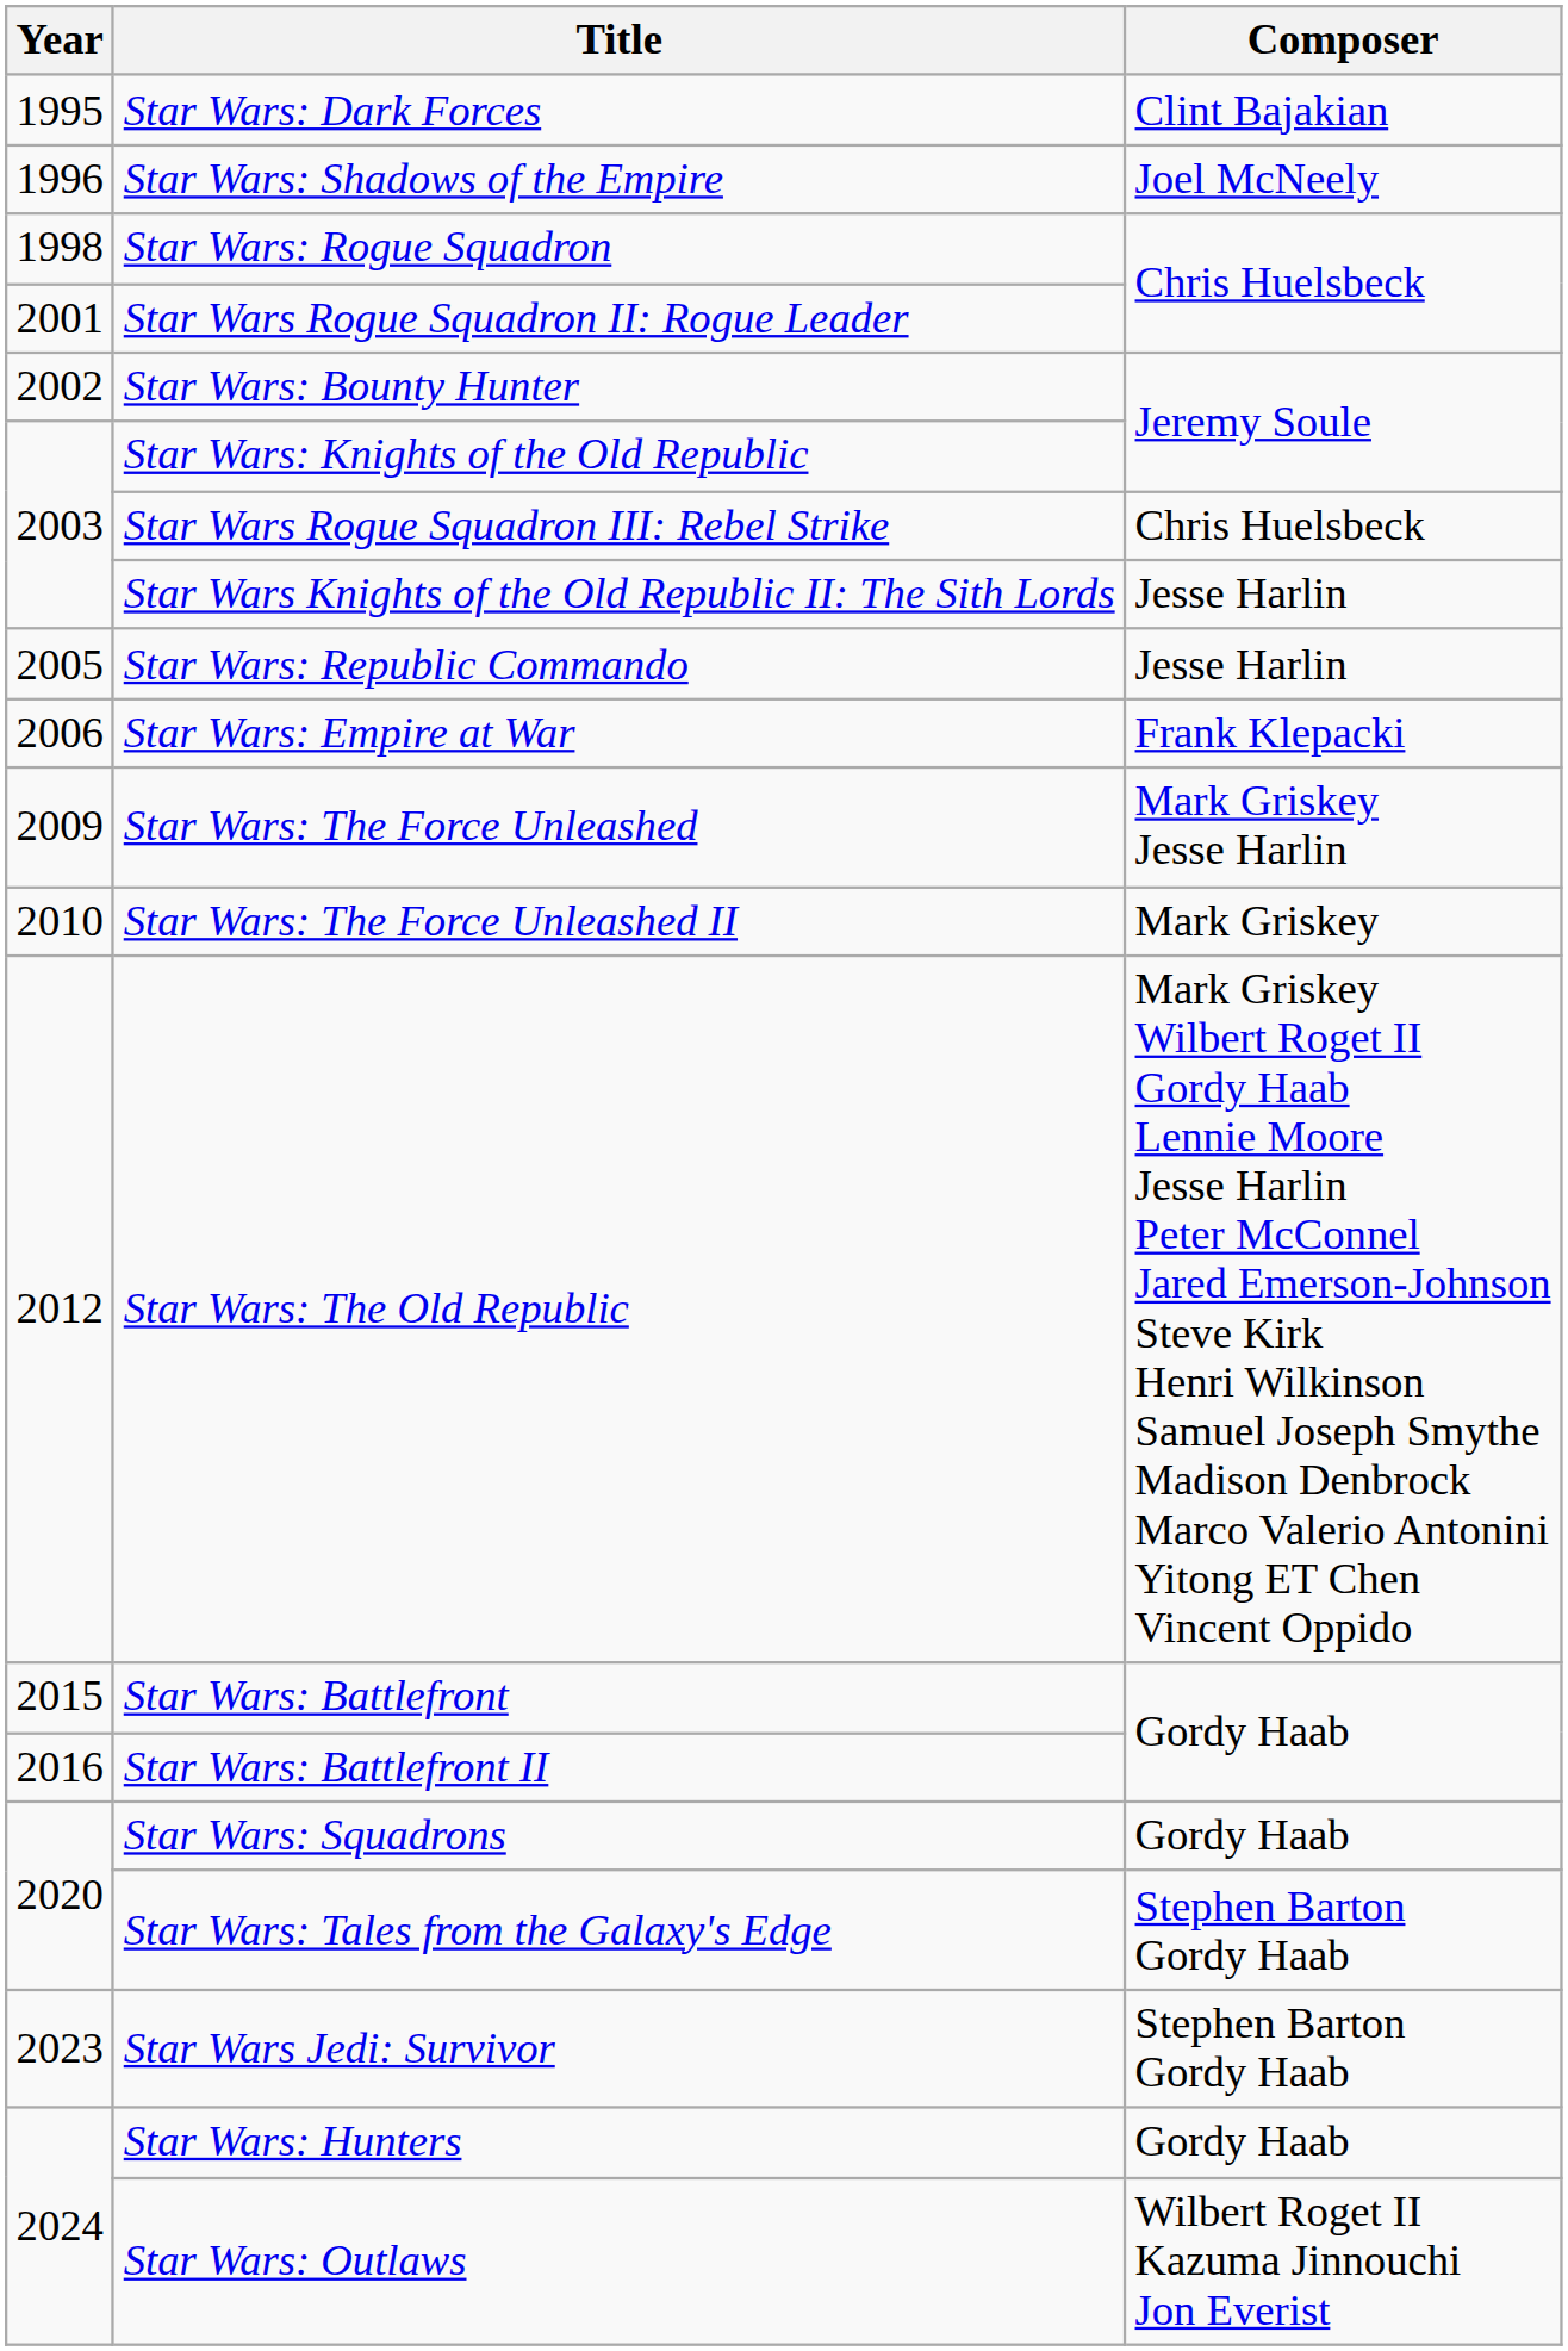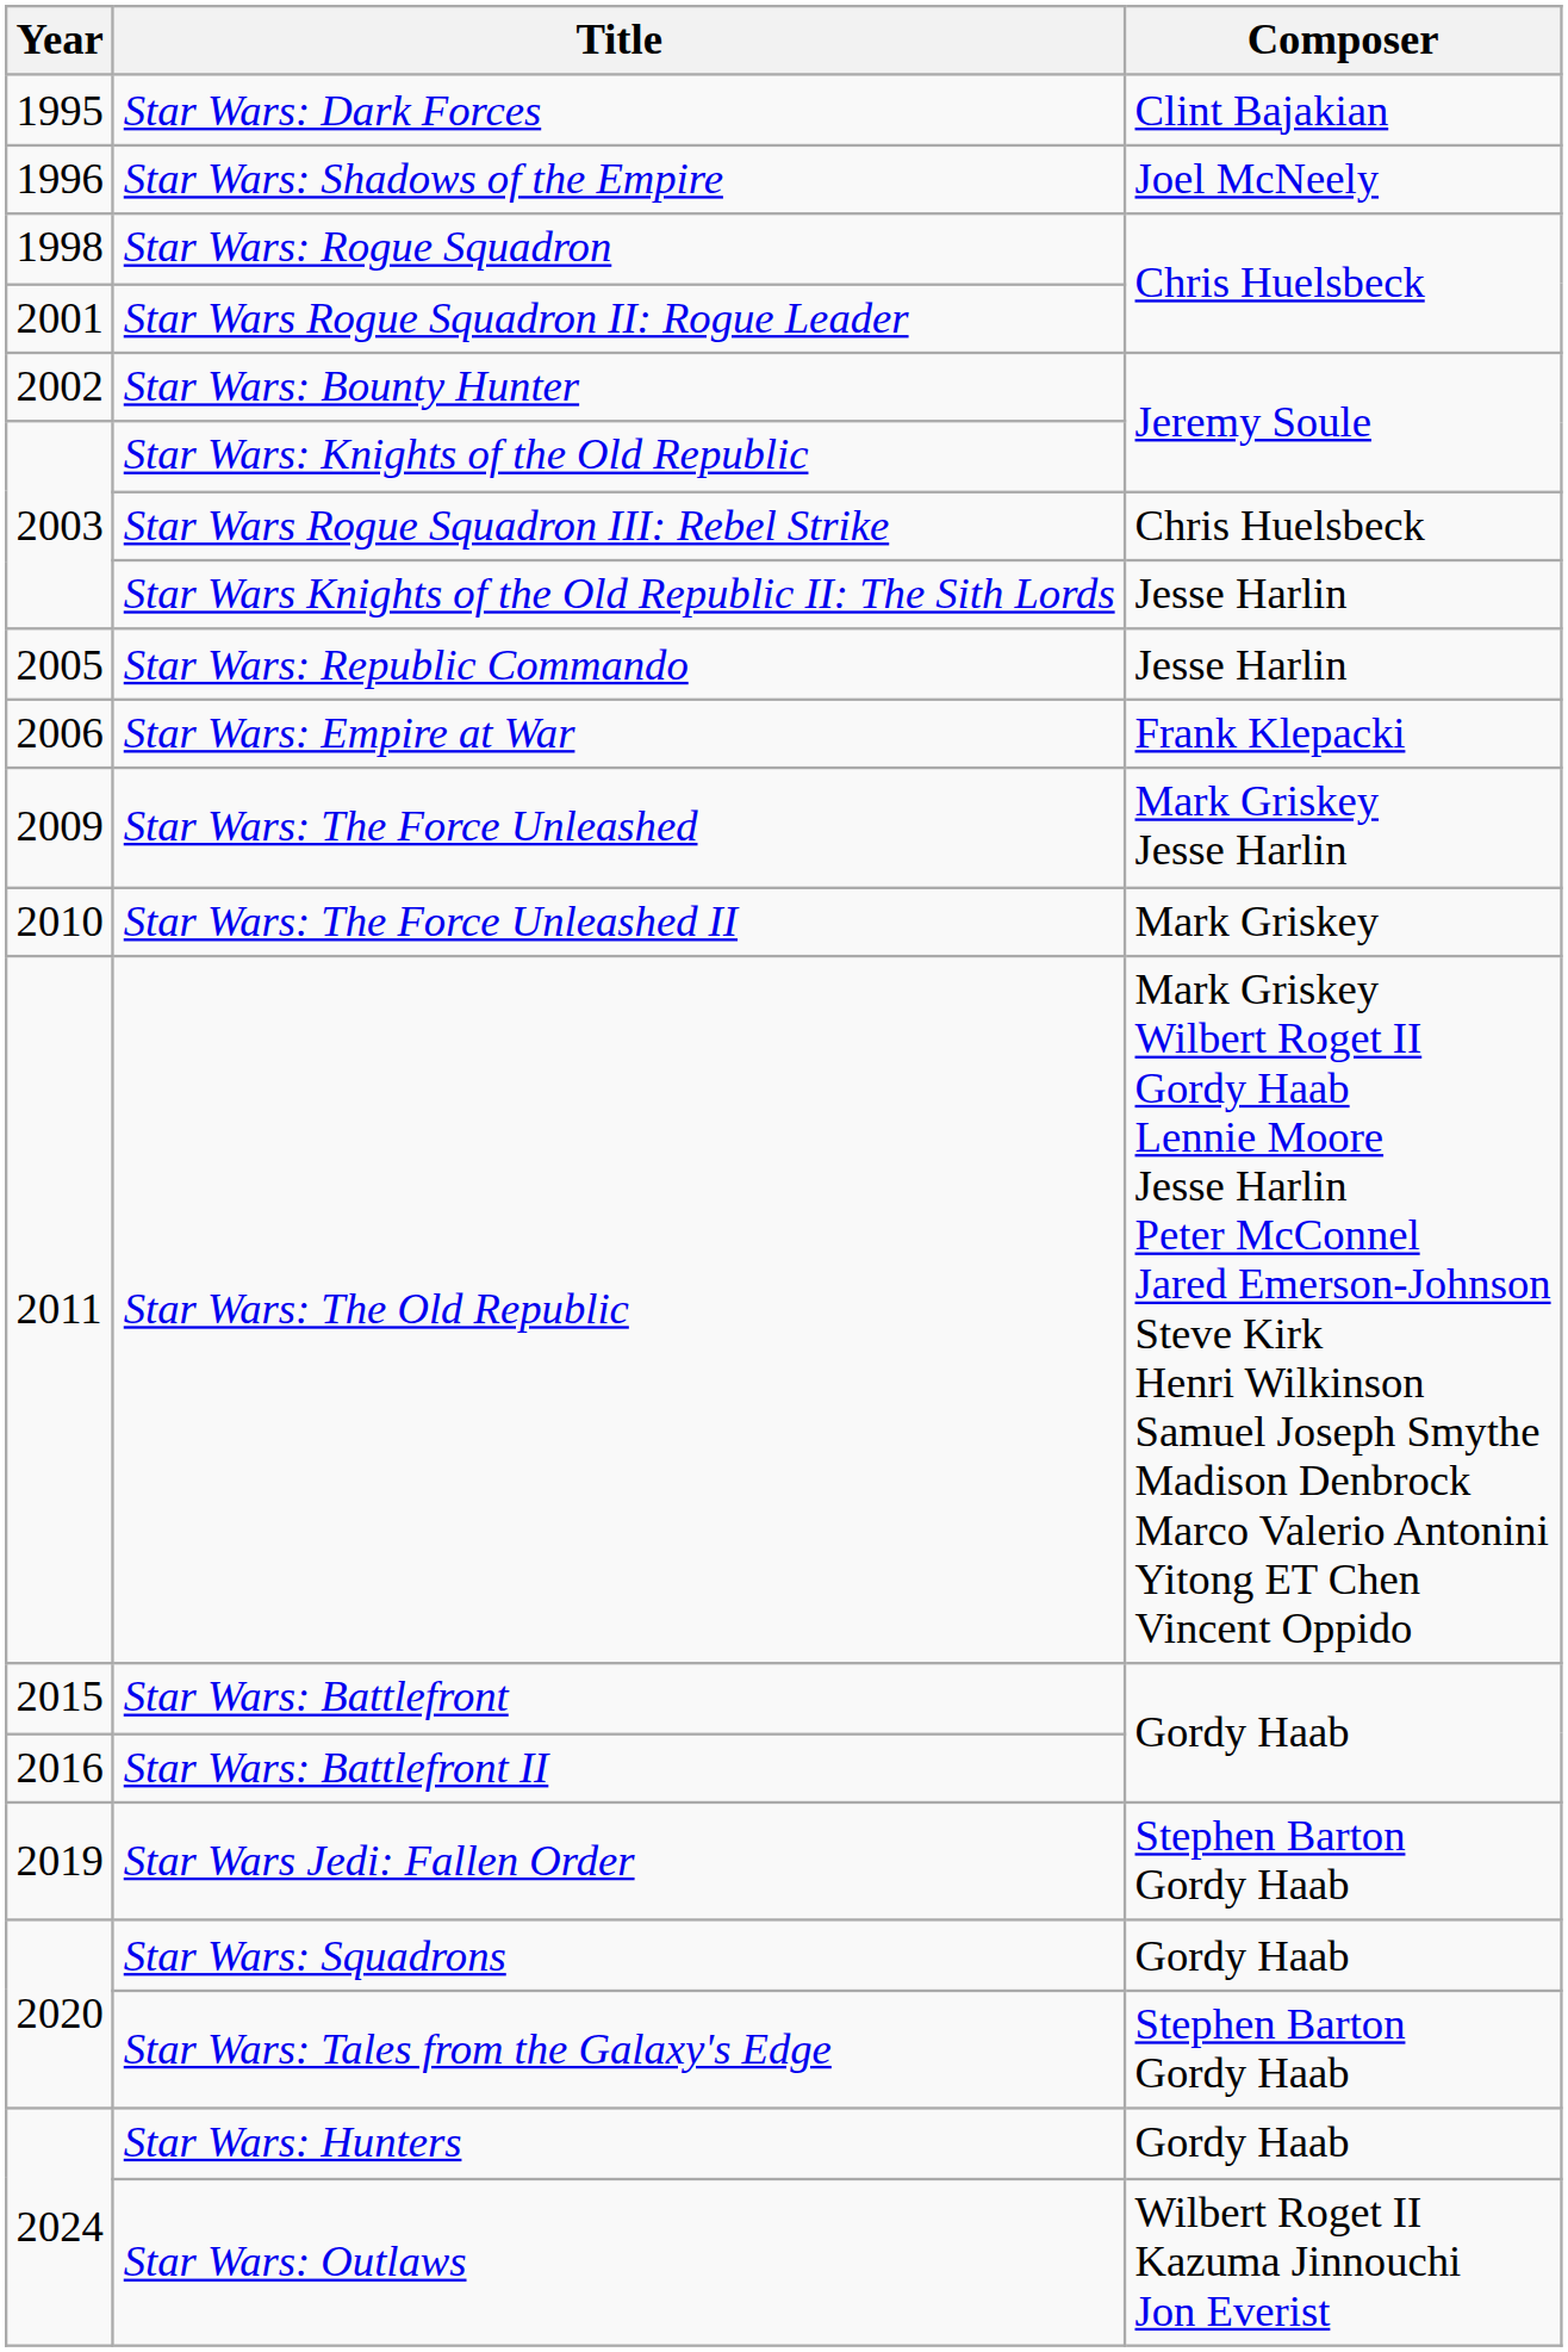Star Wars: The Old Republic | Year: 2012 -> 2011
+ row: 2019 | Star Wars Jedi: Fallen Order | Stephen Barton Gordy Haab
- row: 2023 | Star Wars Jedi: Survivor | Stephen Barton Gordy Haab
